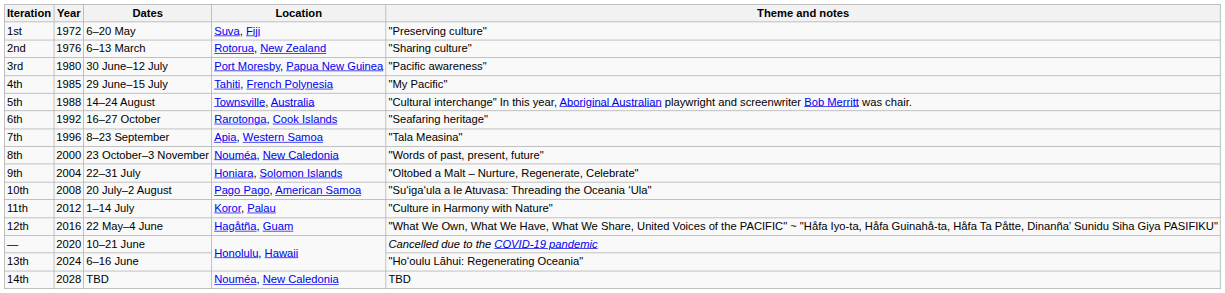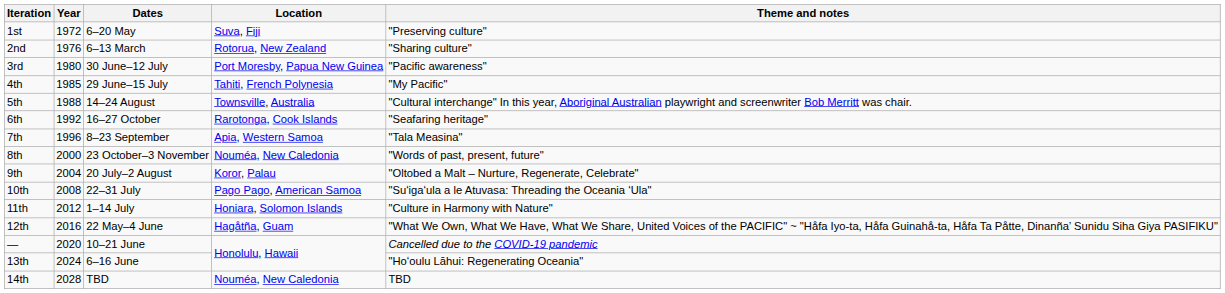9th | Dates: 22–31 July -> 20 July–2 August
9th | Location: Honiara, Solomon Islands -> Koror, Palau
10th | Dates: 20 July–2 August -> 22–31 July
11th | Location: Koror, Palau -> Honiara, Solomon Islands
